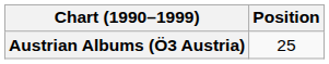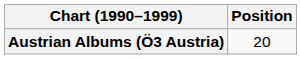Austrian Albums (Ö3 Austria) | Position: 25 -> 20
